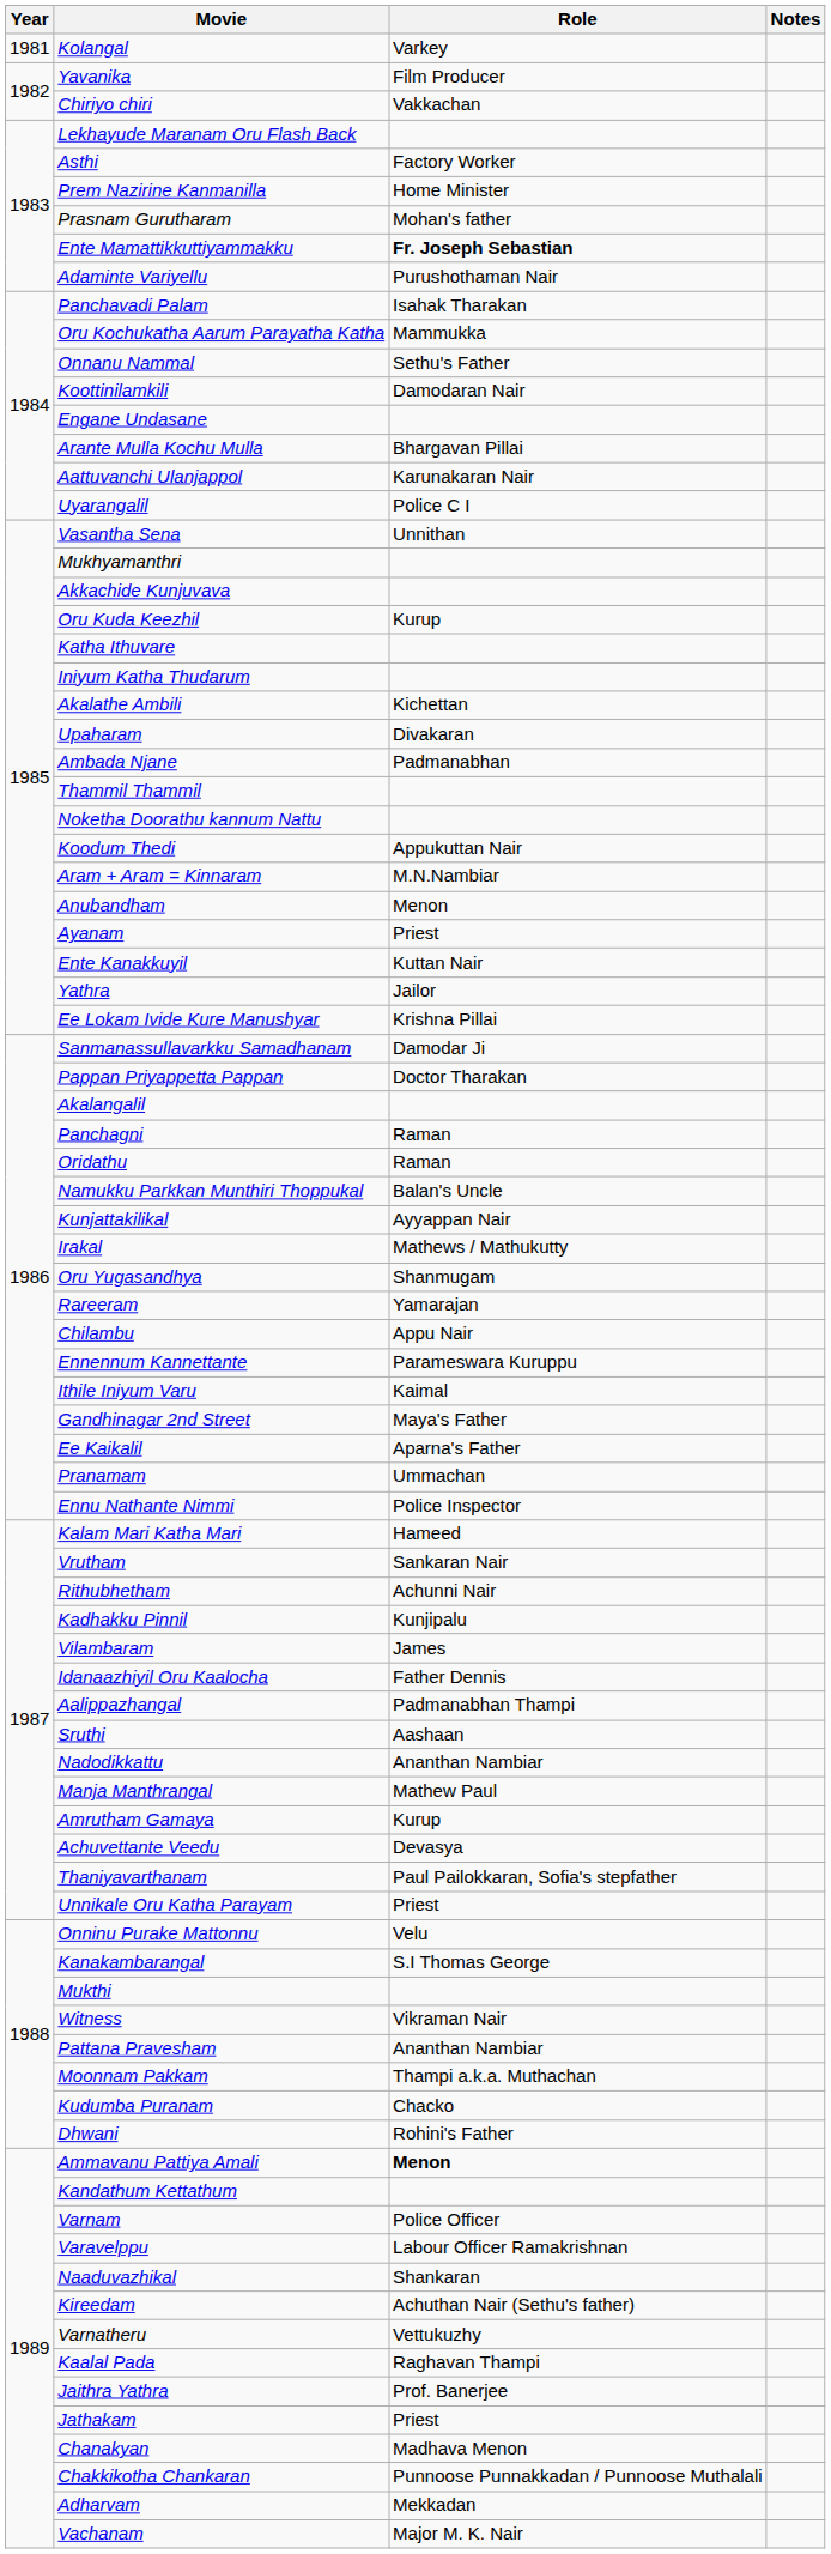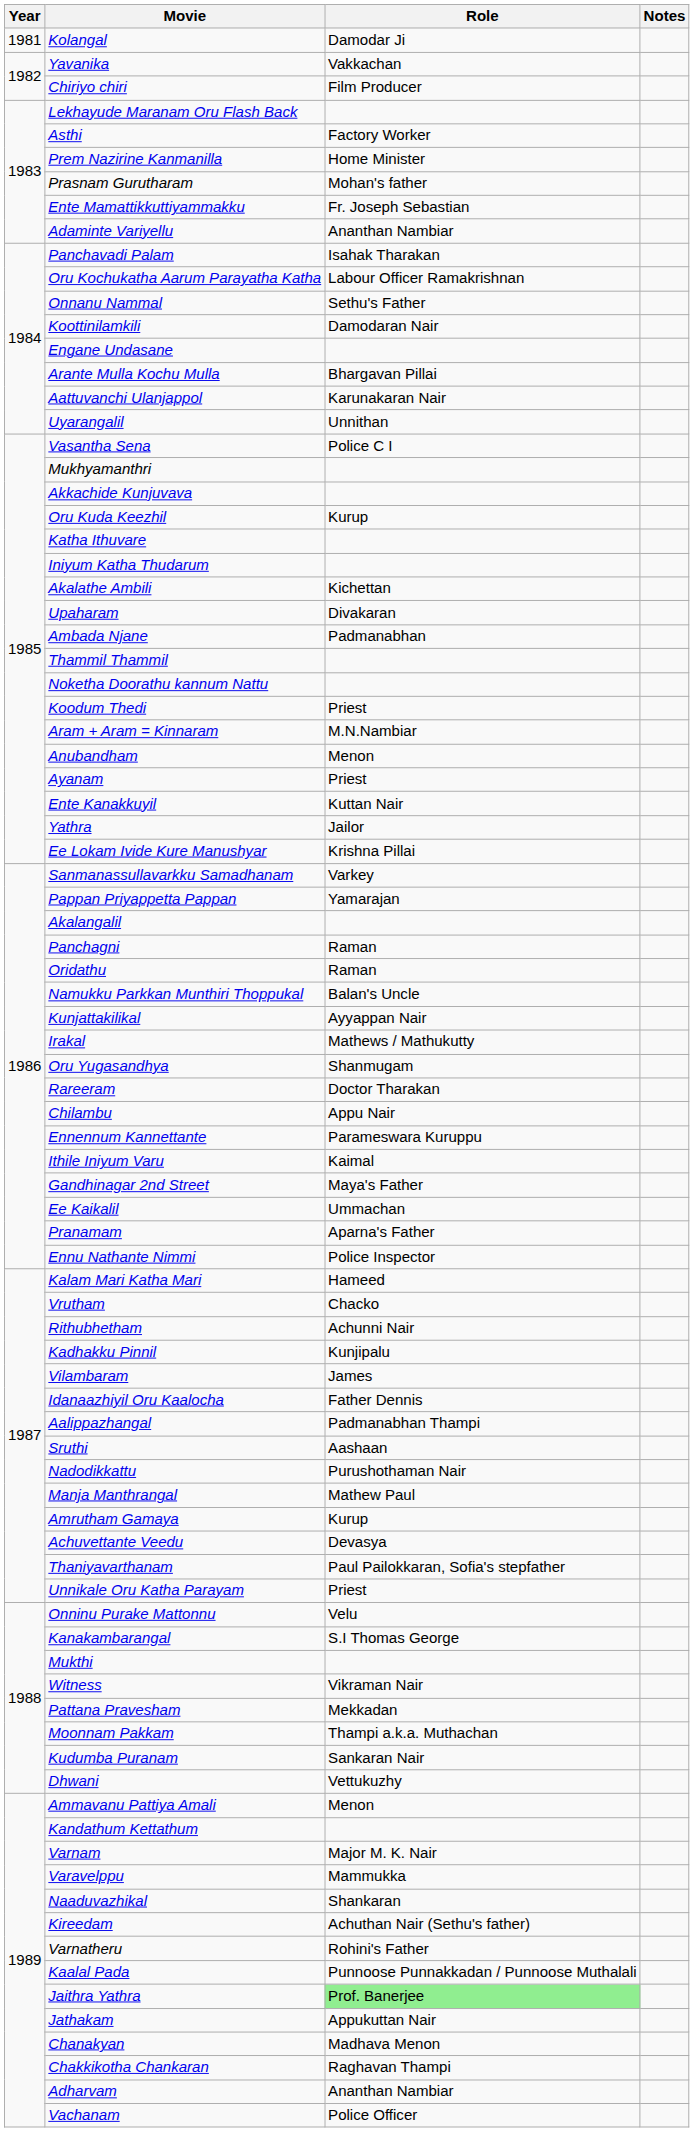Kolangal | Role: Varkey -> Damodar Ji
Yavanika | Role: Film Producer -> Vakkachan
Chiriyo chiri | Role: Vakkachan -> Film Producer
Ente Mamattikkuttiyammakku | Role: bold -> normal
Adaminte Variyellu | Role: Purushothaman Nair -> Ananthan Nambiar
Oru Kochukatha Aarum Parayatha Katha | Role: Mammukka -> Labour Officer Ramakrishnan
Uyarangalil | Role: Police C I -> Unnithan
Vasantha Sena | Role: Unnithan -> Police C I
Koodum Thedi | Role: Appukuttan Nair -> Priest
Sanmanassullavarkku Samadhanam | Role: Damodar Ji -> Varkey
Pappan Priyappetta Pappan | Role: Doctor Tharakan -> Yamarajan
Rareeram | Role: Yamarajan -> Doctor Tharakan
Ee Kaikalil | Role: Aparna's Father -> Ummachan
Pranamam | Role: Ummachan -> Aparna's Father
Vrutham | Role: Sankaran Nair -> Chacko
Nadodikkattu | Role: Ananthan Nambiar -> Purushothaman Nair
Pattana Pravesham | Role: Ananthan Nambiar -> Mekkadan
Kudumba Puranam | Role: Chacko -> Sankaran Nair
Dhwani | Role: Rohini's Father -> Vettukuzhy
Ammavanu Pattiya Amali | Role: bold -> normal
Varnam | Role: Police Officer -> Major M. K. Nair
Varavelppu | Role: Labour Officer Ramakrishnan -> Mammukka
Varnatheru | Role: Vettukuzhy -> Rohini's Father
Kaalal Pada | Role: Raghavan Thampi -> Punnoose Punnakkadan / Punnoose Muthalali
Jaithra Yathra | Role: no background -> lightgreen background
Jathakam | Role: Priest -> Appukuttan Nair
Chakkikotha Chankaran | Role: Punnoose Punnakkadan / Punnoose Muthalali -> Raghavan Thampi
Adharvam | Role: Mekkadan -> Ananthan Nambiar
Vachanam | Role: Major M. K. Nair -> Police Officer
